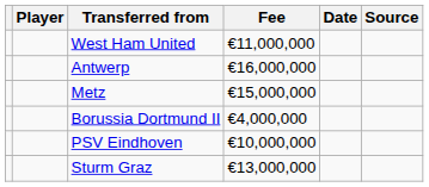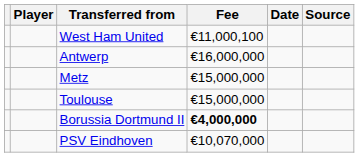West Ham United | Fee: €11,000,000 -> €11,000,100
+ row: Toulouse | €15,000,000
Borussia Dortmund II | Fee: normal -> bold
PSV Eindhoven | Fee: €10,000,000 -> €10,070,000
- row: Sturm Graz | €13,000,000
